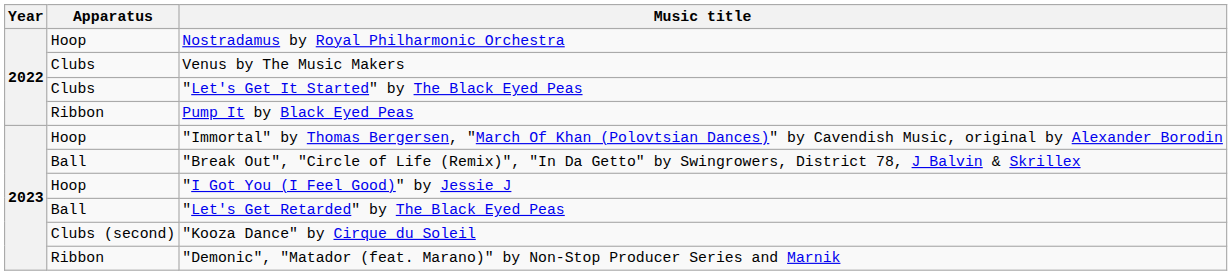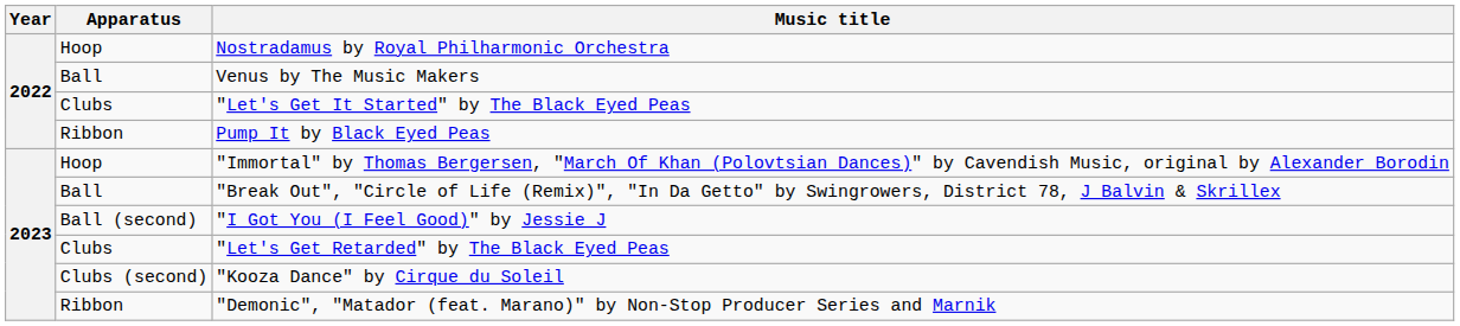Venus by The Music Makers | Apparatus: Clubs -> Ball
"I Got You (I Feel Good)" by Jessie J | Apparatus: Hoop -> Ball (second)
"Let's Get Retarded" by The Black Eyed Peas | Apparatus: Ball -> Clubs
